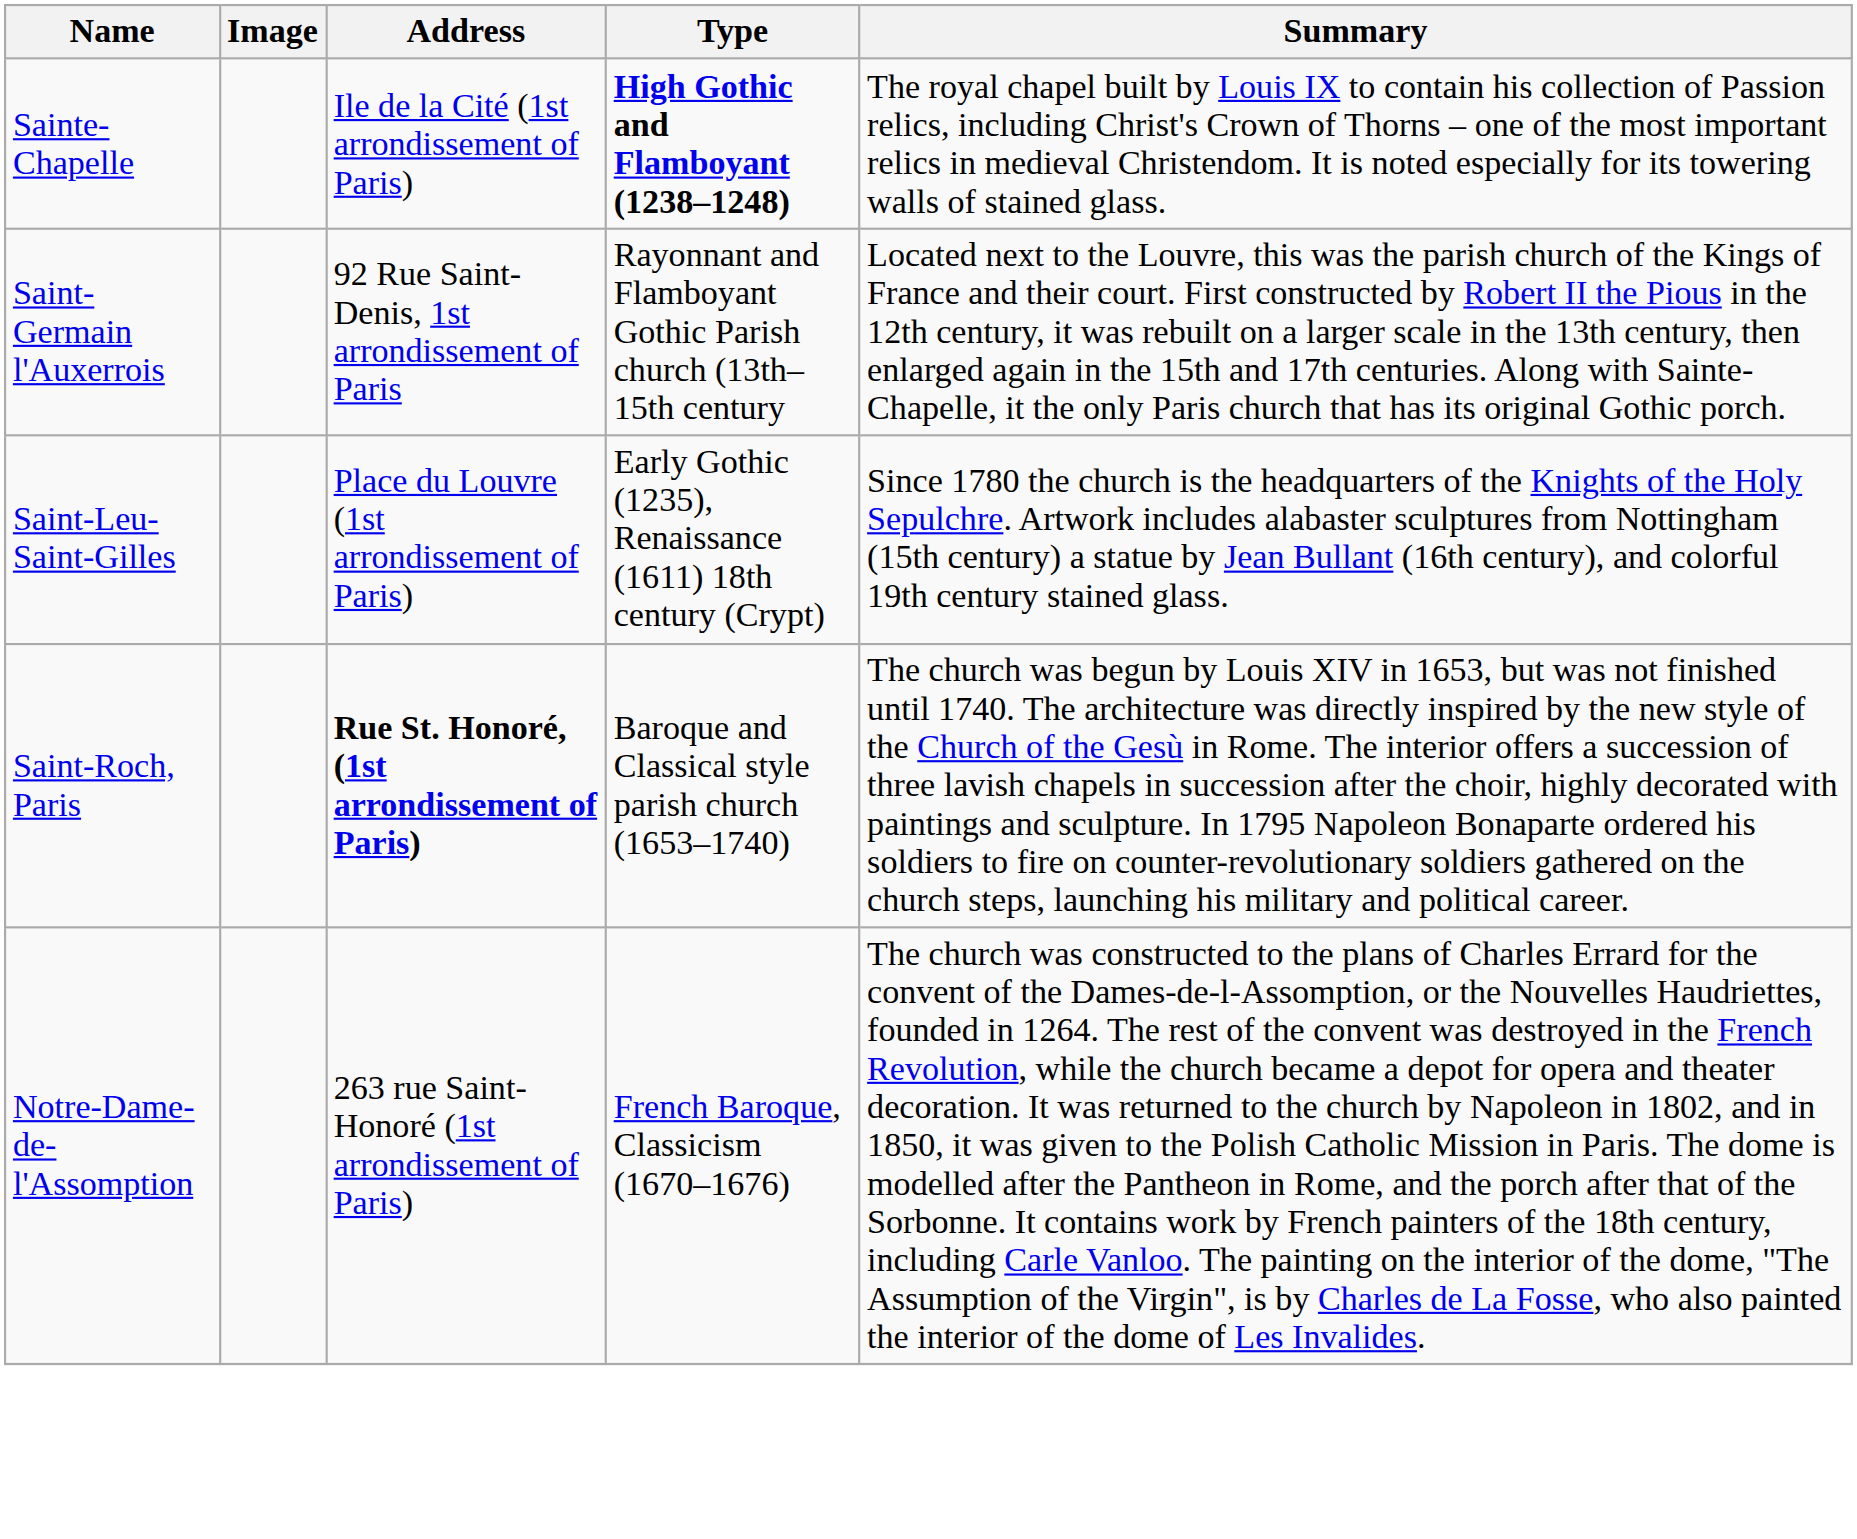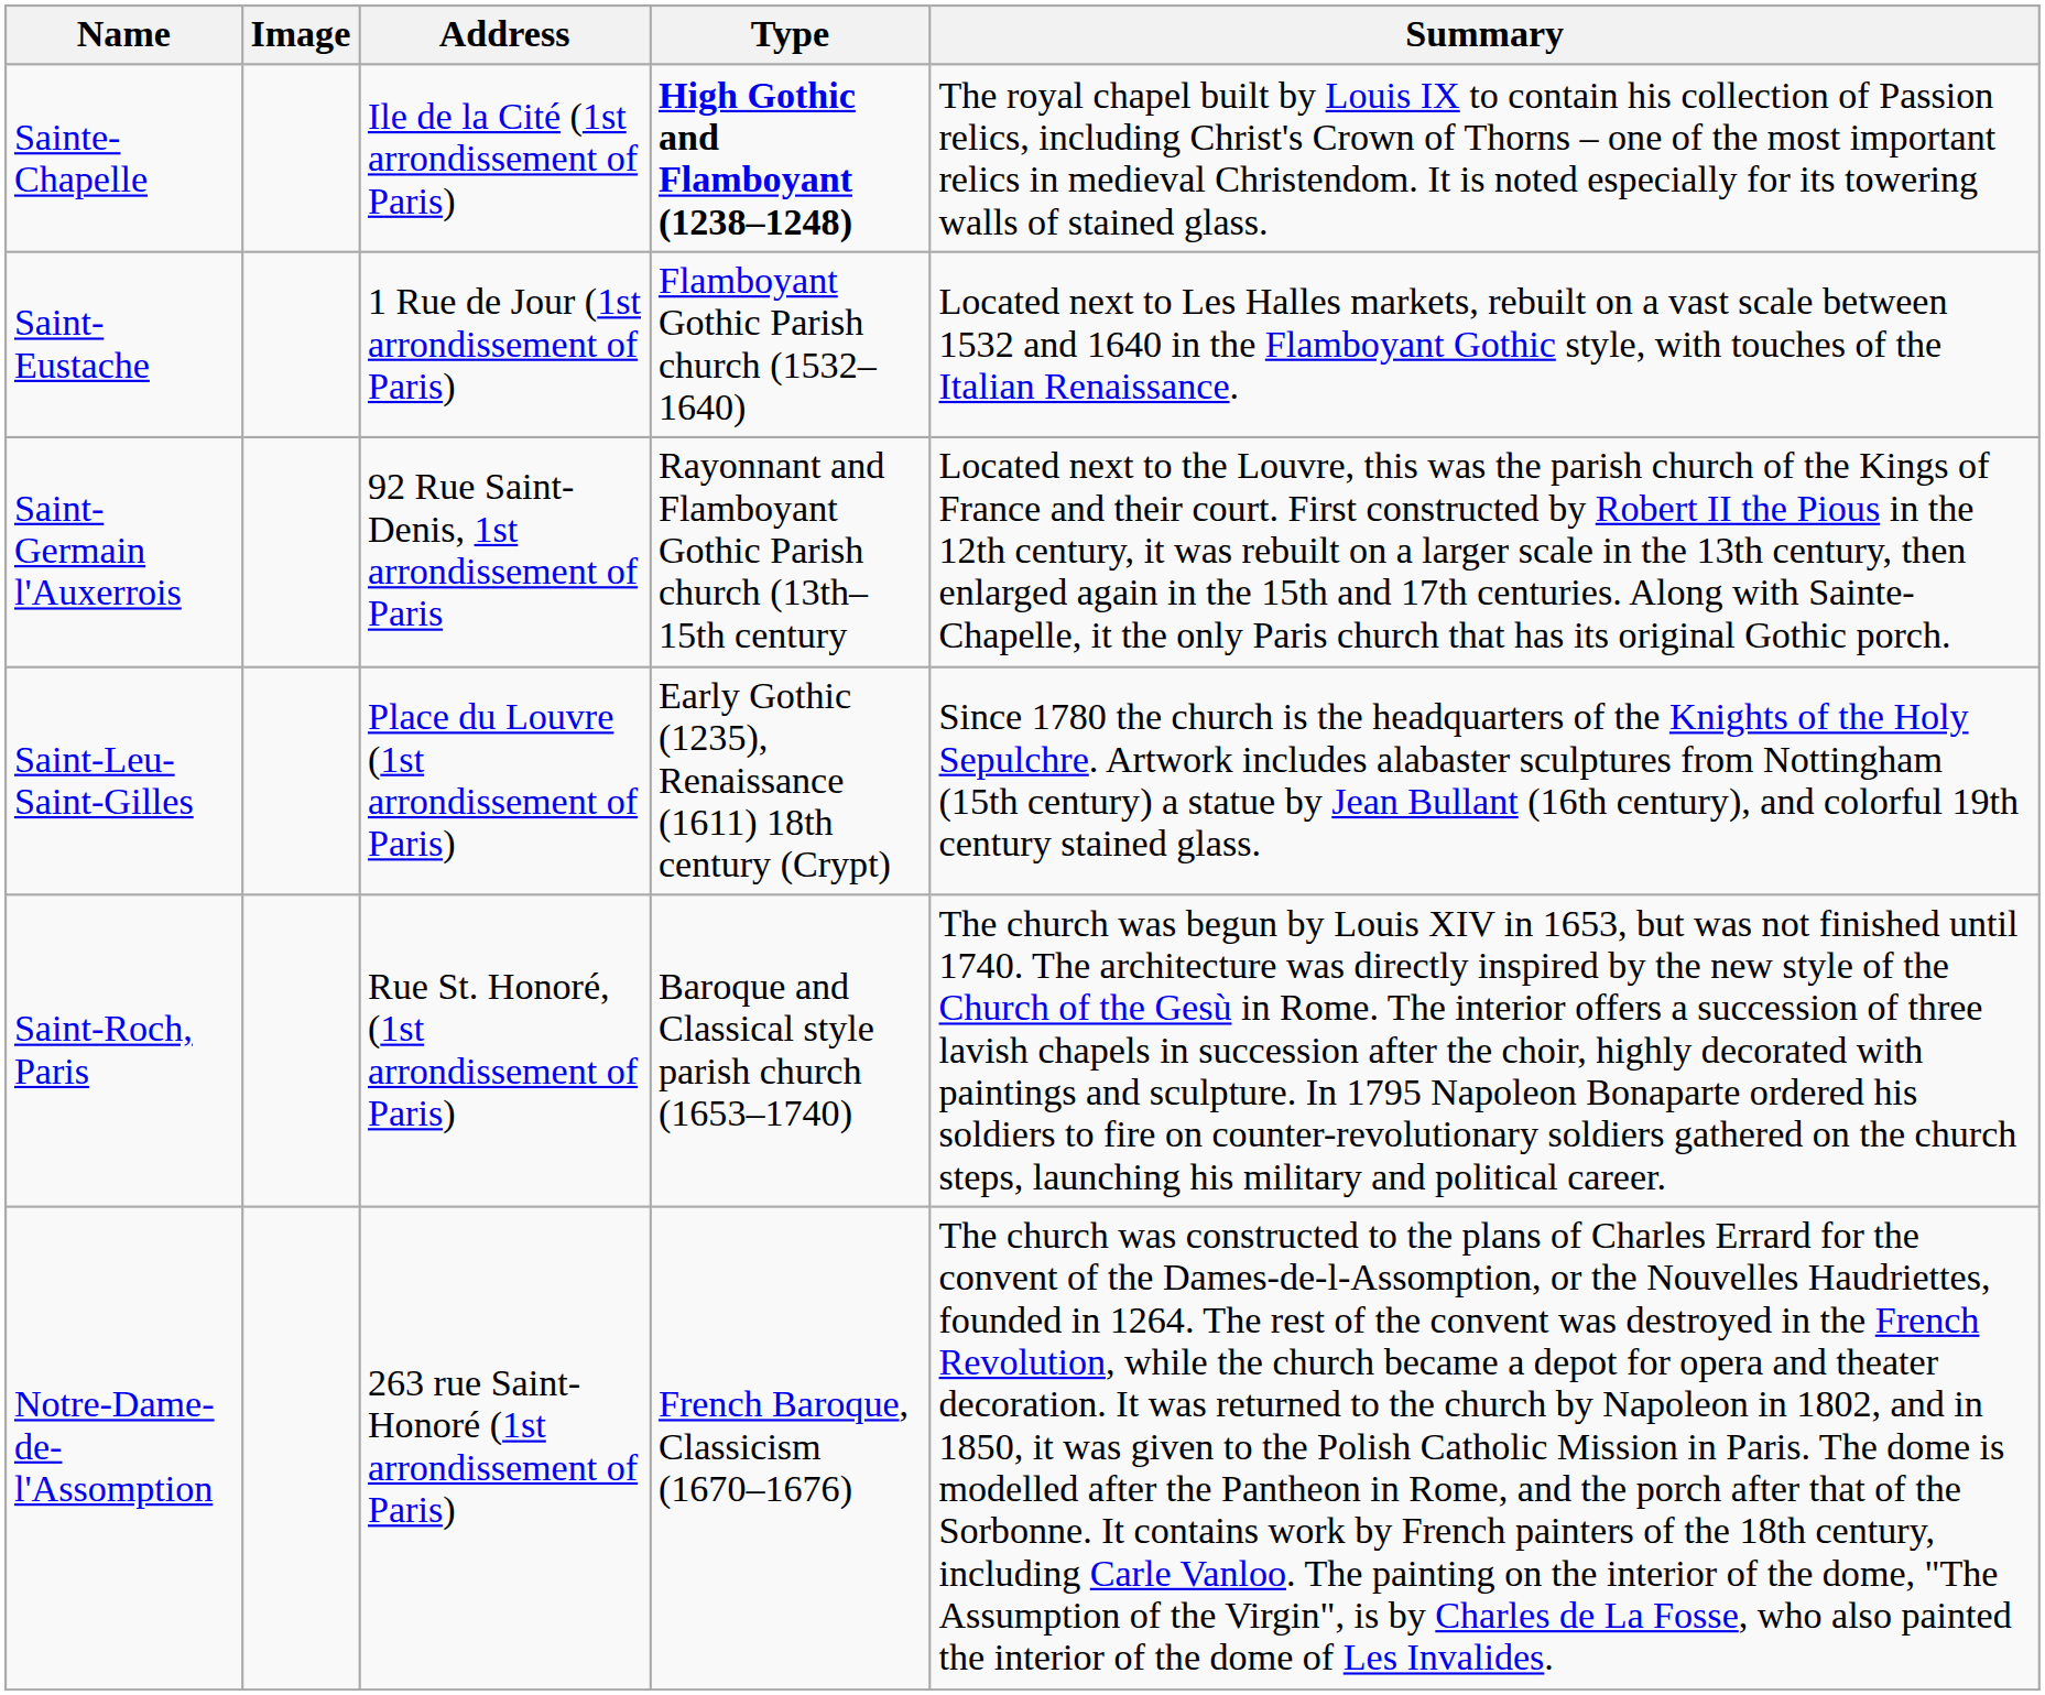+ row: Saint-Eustache | 1 Rue de Jour (1st arrondissement of Paris) | Flamboyant Gothic Parish church (1532–1640) | Located next to Les Halles markets, rebuilt on a vast scale between 1532 and 1640 in the Flamboyant Gothic style, with touches of the Italian Renaissance.
Saint-Roch, Paris | Address: bold -> normal
